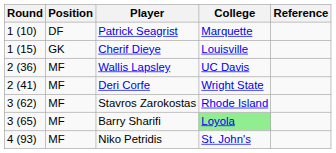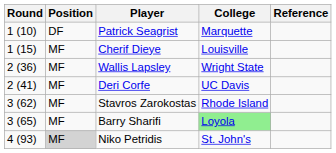Cherif Dieye | Position: GK -> MF
Wallis Lapsley | College: UC Davis -> Wright State
Deri Corfe | College: Wright State -> UC Davis
Niko Petridis | Position: no background -> lightgrey background
